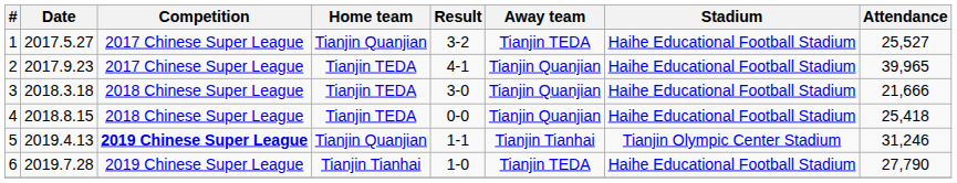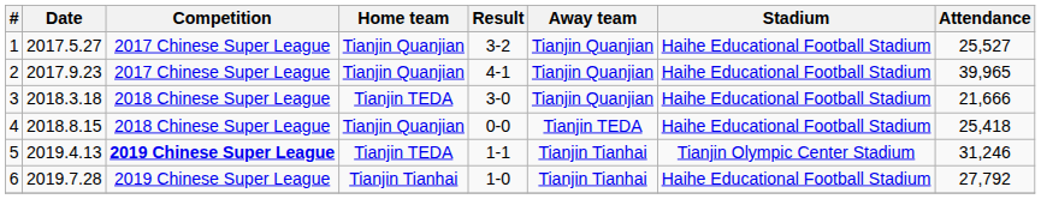1 | Away team: Tianjin TEDA -> Tianjin Quanjian
2 | Home team: Tianjin TEDA -> Tianjin Quanjian
4 | Home team: Tianjin TEDA -> Tianjin Quanjian
4 | Away team: Tianjin Quanjian -> Tianjin TEDA
5 | Home team: Tianjin Quanjian -> Tianjin TEDA
6 | Away team: Tianjin TEDA -> Tianjin Tianhai
6 | Attendance: 27,790 -> 27,792
